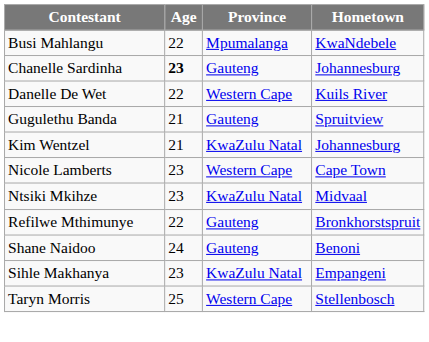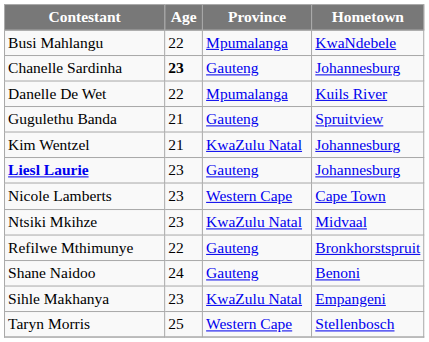Danelle De Wet | Province: Western Cape -> Mpumalanga
+ row: Liesl Laurie | 23 | Gauteng | Johannesburg
